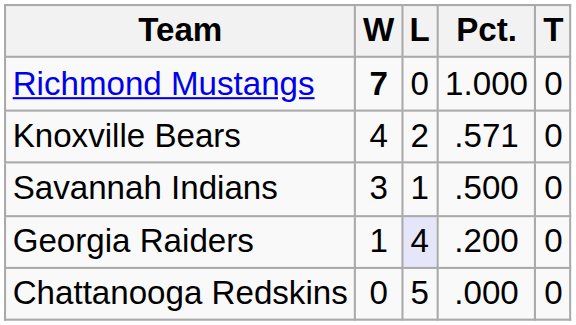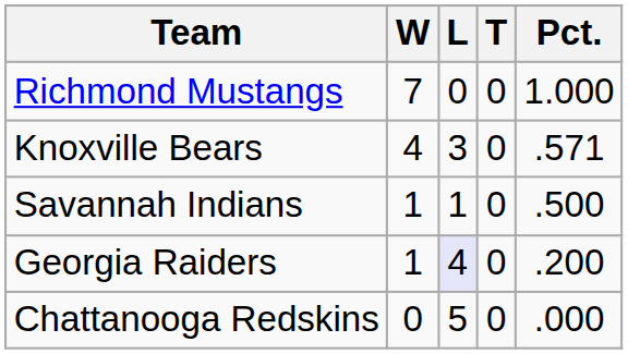columns swapped: T <-> Pct.
Richmond Mustangs | W: bold -> normal
Knoxville Bears | L: 2 -> 3
Savannah Indians | W: 3 -> 1
